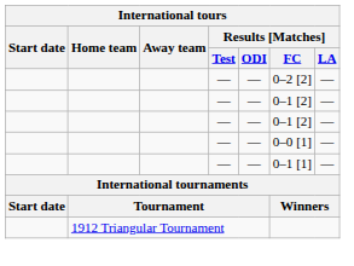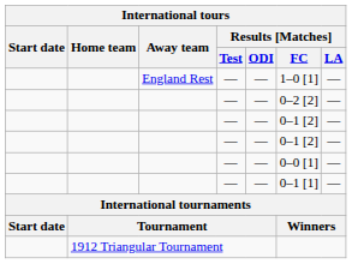+ row: England Rest | — | — | 1–0 [1] | —
